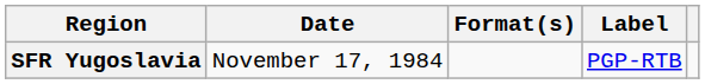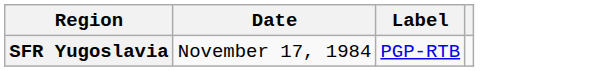- column: Format(s)
